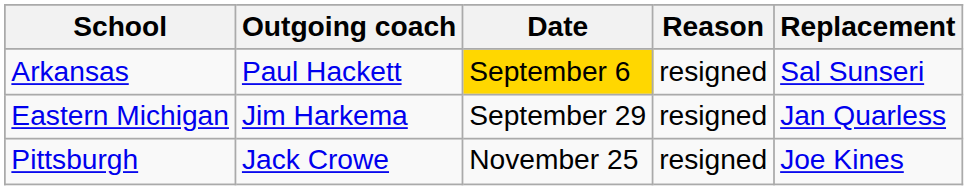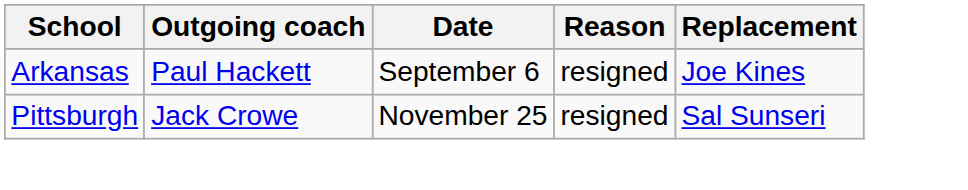Arkansas | Date: gold background -> no background
Arkansas | Replacement: Sal Sunseri -> Joe Kines
- row: Eastern Michigan | Jim Harkema | September 29 | resigned | Jan Quarless
Pittsburgh | Replacement: Joe Kines -> Sal Sunseri
